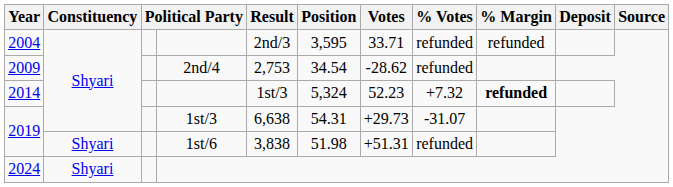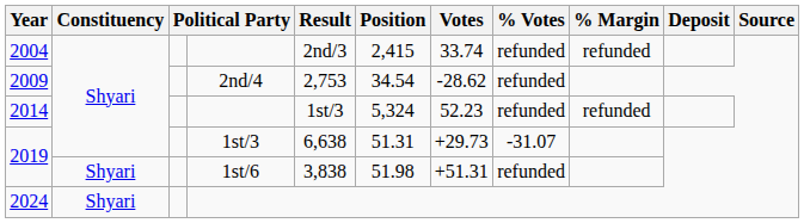2004 | Position: 3,595 -> 2,415
2004 | Votes: 33.71 -> 33.74
2014 | % Votes: +7.32 -> refunded
2014 | % Margin: bold -> normal
2019 / 1st/3 | Position: 54.31 -> 51.31
